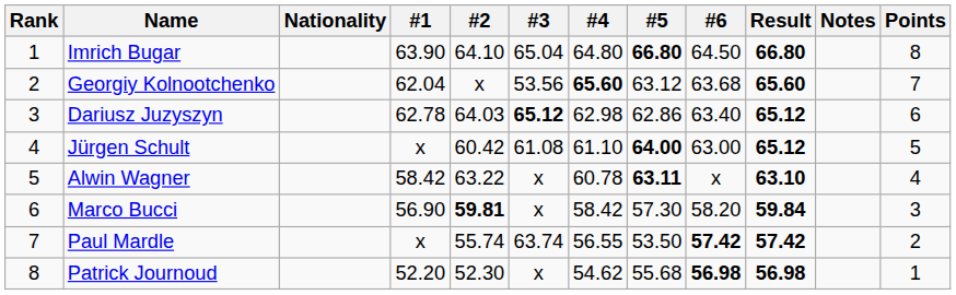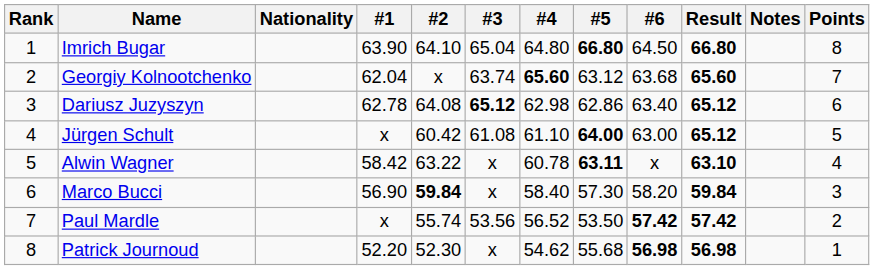Georgiy Kolnootchenko | #3: 53.56 -> 63.74
Dariusz Juzyszyn | #2: 64.03 -> 64.08
Marco Bucci | #2: 59.81 -> 59.84
Marco Bucci | #4: 58.42 -> 58.40
Paul Mardle | #3: 63.74 -> 53.56
Paul Mardle | #4: 56.55 -> 56.52
